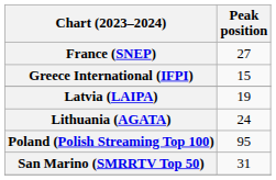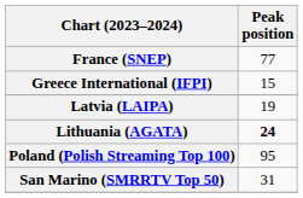France (SNEP) | Peak position: 27 -> 77
Lithuania (AGATA) | Peak position: normal -> bold
